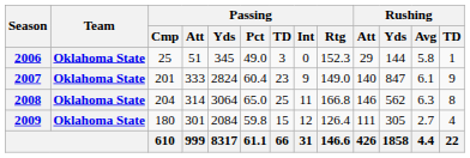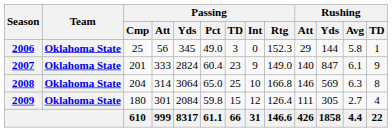2006 | Passing / Att: 51 -> 56
2008 | Passing / Int: 11 -> 10
2008 | Rushing / Yds: 562 -> 569
